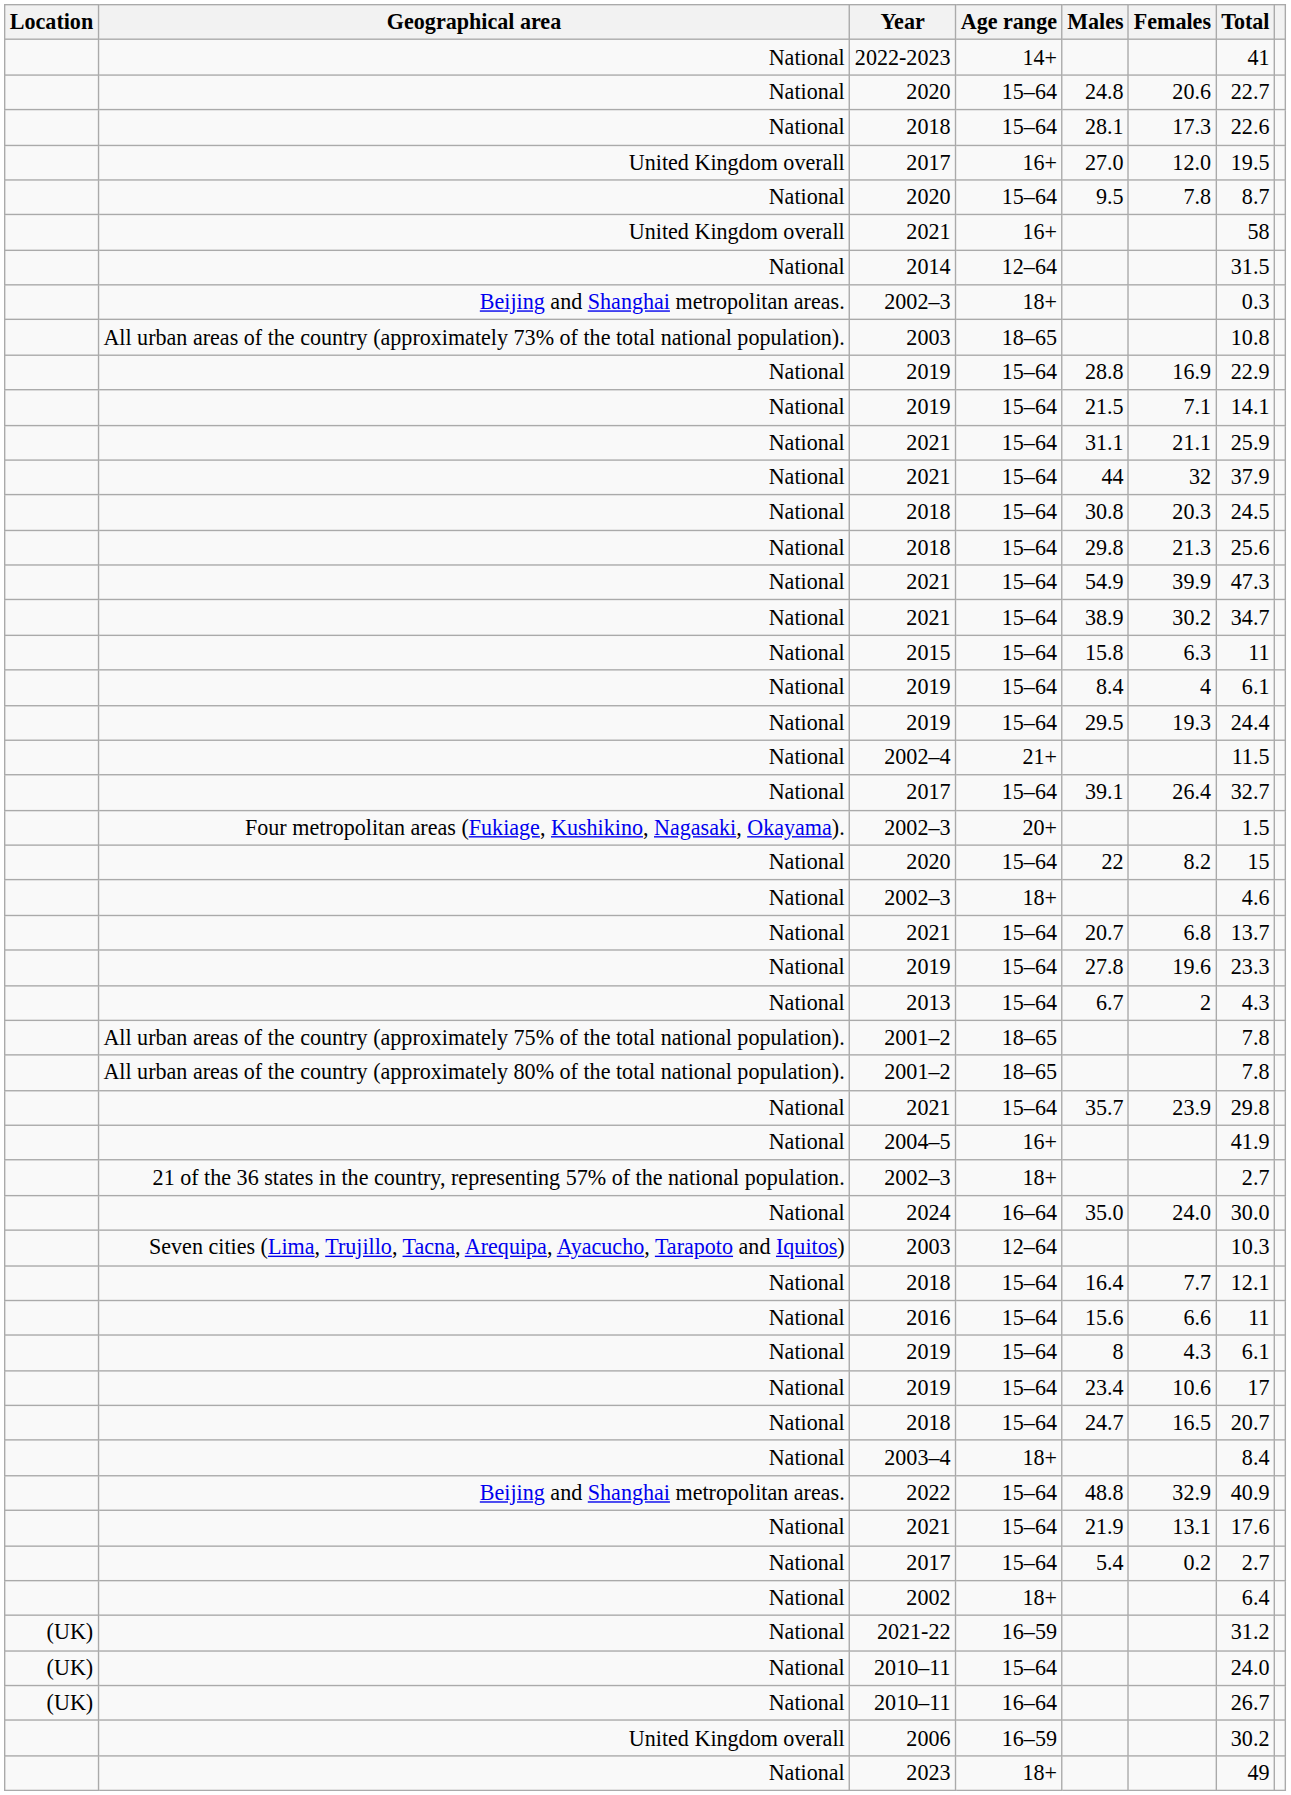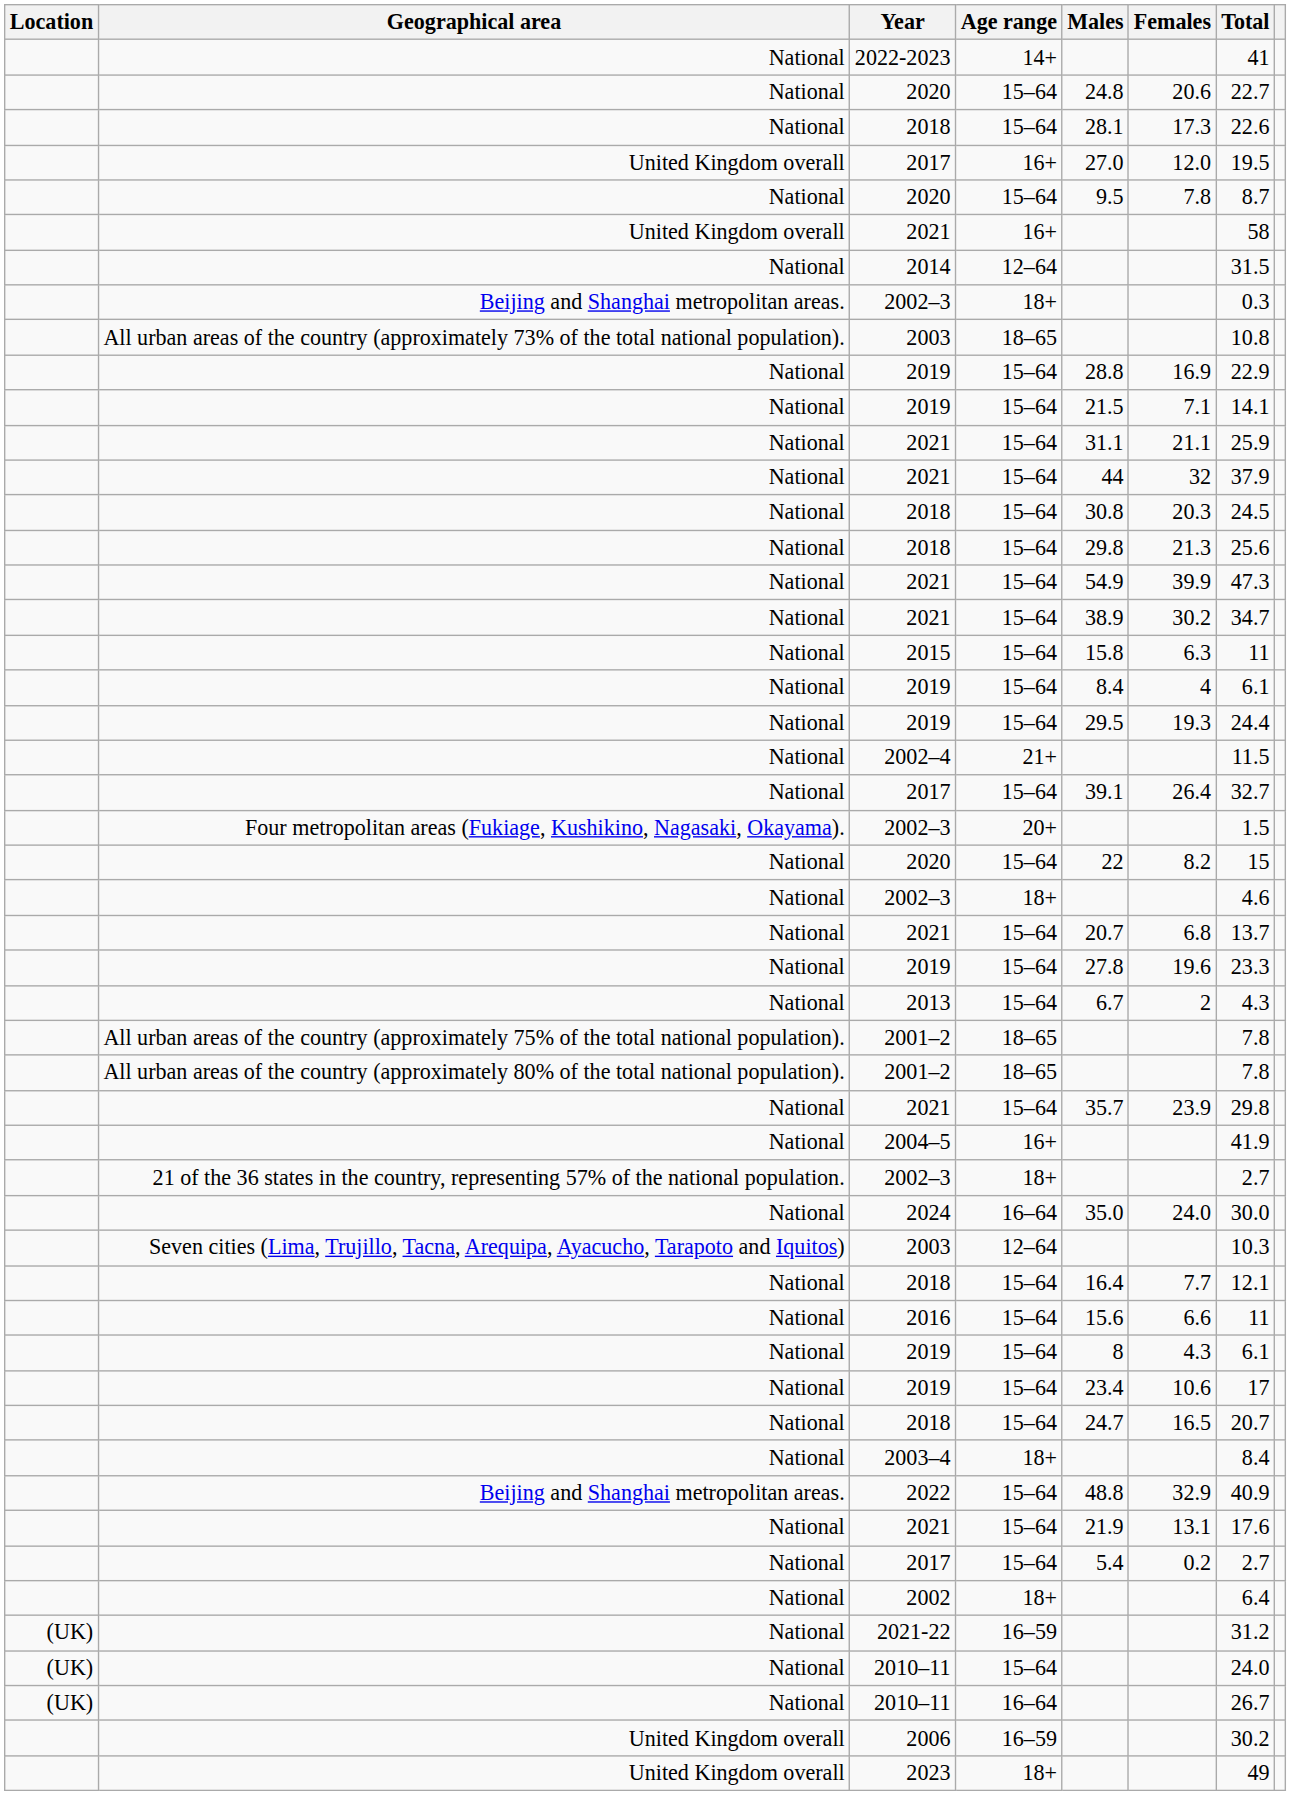2023 | Geographical area: National -> United Kingdom overall
